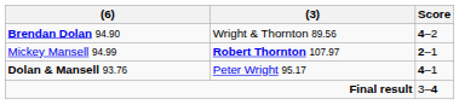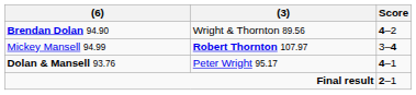Mickey Mansell 94.99 | Score: 2–1 -> 3–4
Final result | Score: 3–4 -> 2–1
